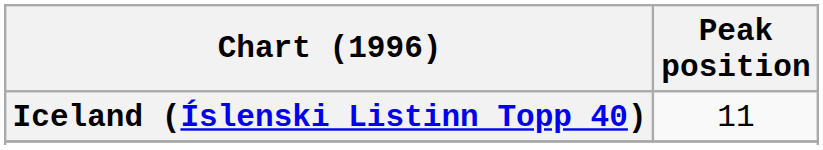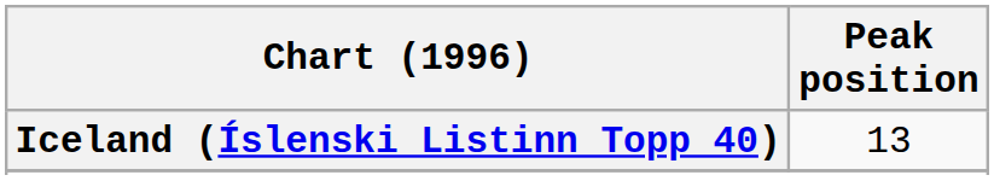Iceland (Íslenski Listinn Topp 40) | Peak position: 11 -> 13
